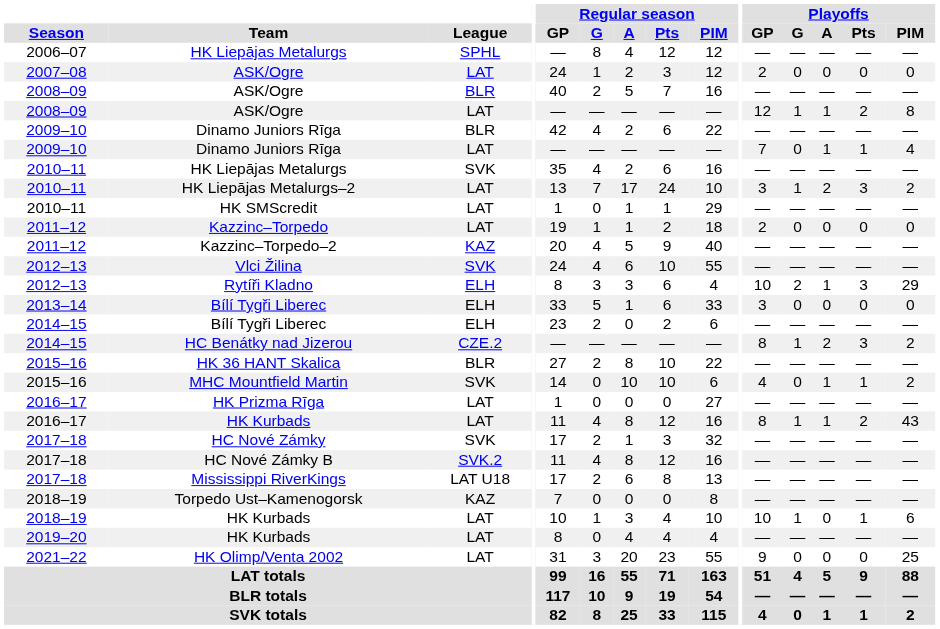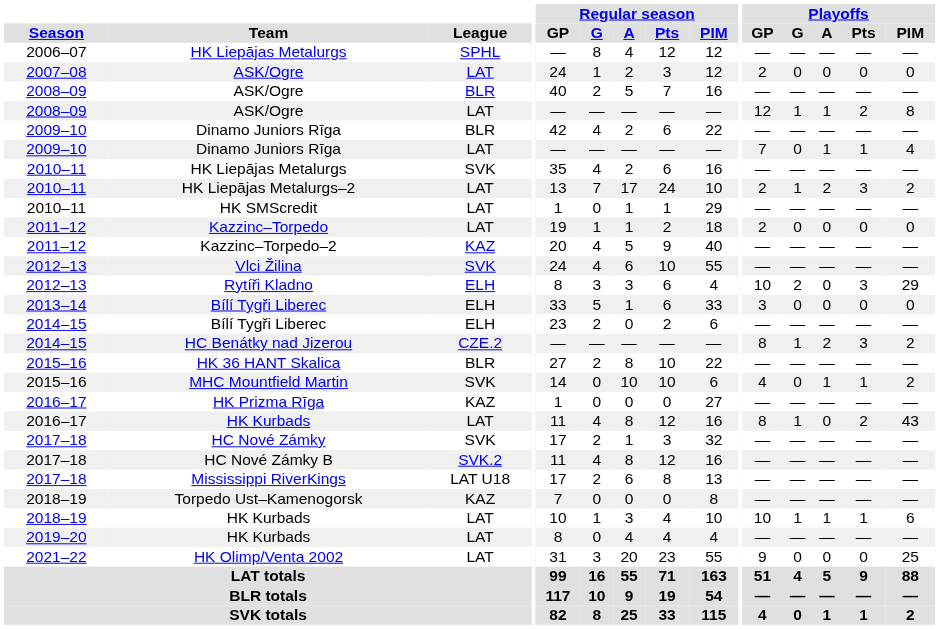HK Liepājas Metalurgs–2 | Playoffs / GP: 3 -> 2
Rytíři Kladno | Playoffs / A: 1 -> 0
HK Prizma Rīga | League: LAT -> KAZ
2016–17 / HK Kurbads | Playoffs / A: 1 -> 0
2018–19 / HK Kurbads | Playoffs / A: 0 -> 1
